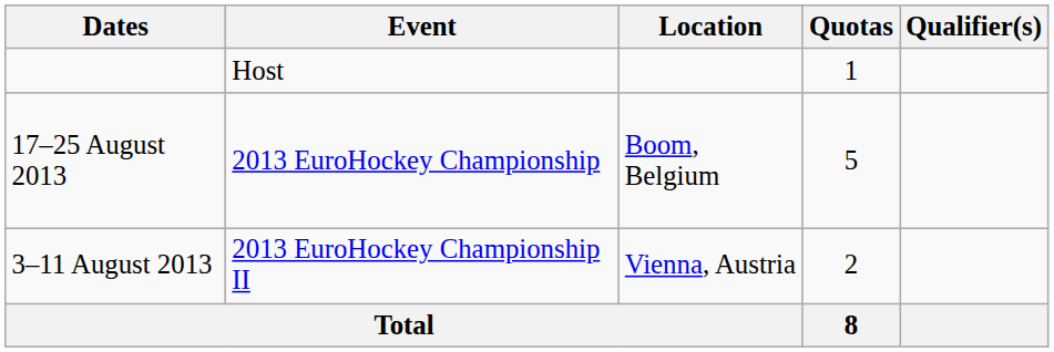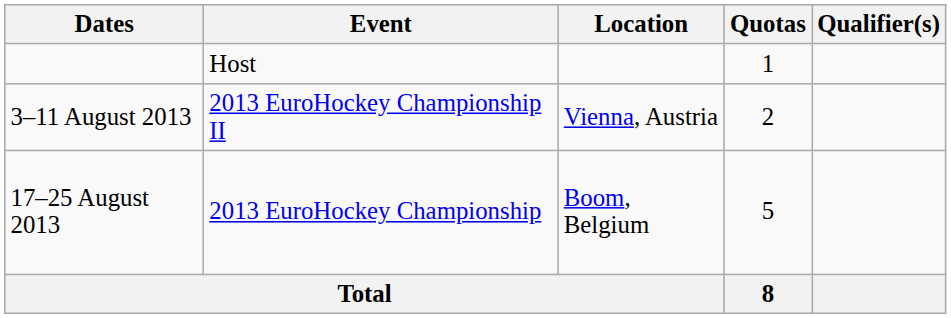rows swapped: 17–25 August 2013 <-> 3–11 August 2013
